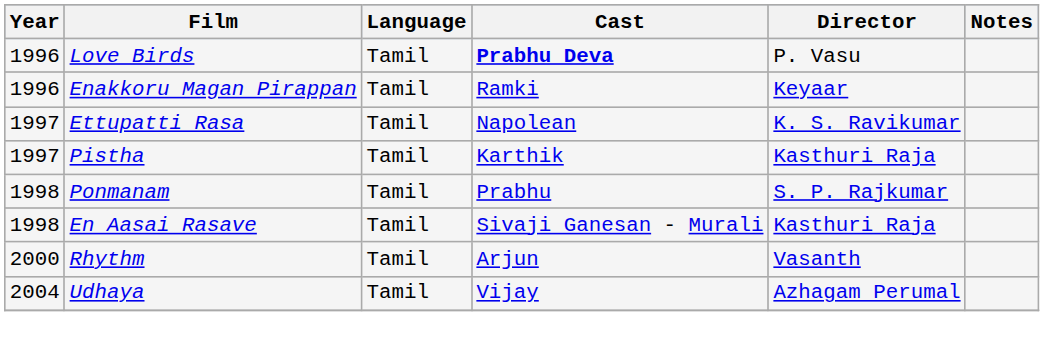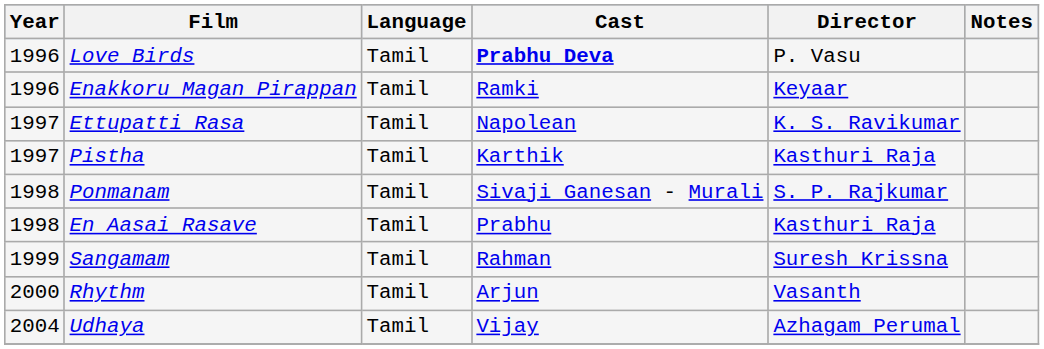Ponmanam | Cast: Prabhu -> Sivaji Ganesan - Murali
En Aasai Rasave | Cast: Sivaji Ganesan - Murali -> Prabhu
+ row: 1999 | Sangamam | Tamil | Rahman | Suresh Krissna
